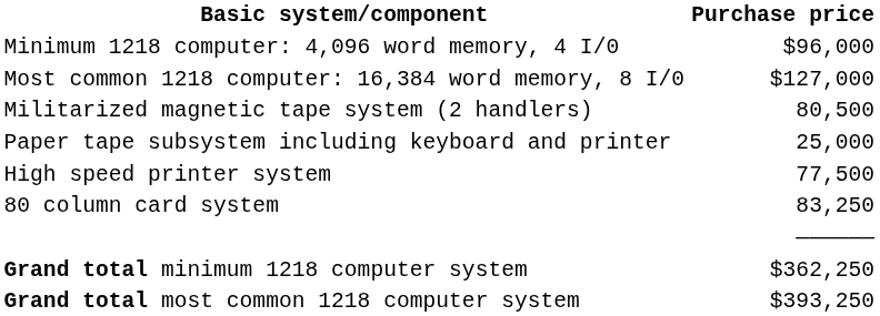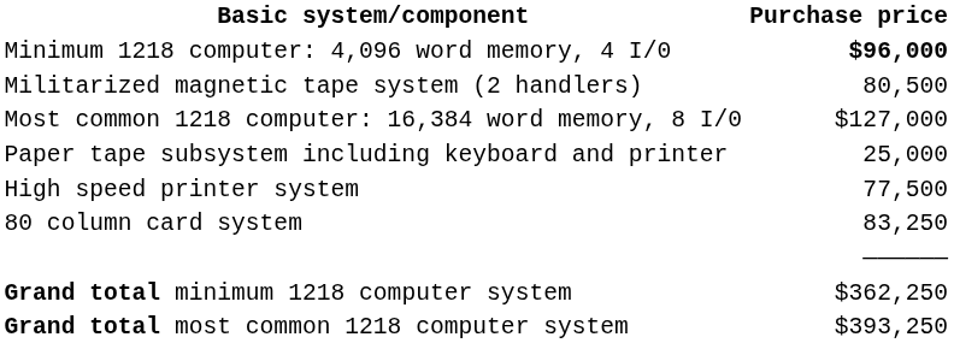Minimum 1218 computer: 4,096 word memory, 4 I/0 | Purchase price: normal -> bold
rows swapped: Most common 1218 computer: 16,384 word memory, 8 I/0 <-> Militarized magnetic tape system (2 handlers)
